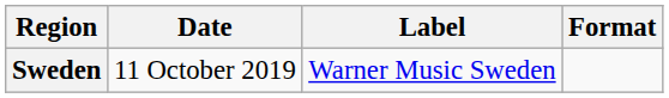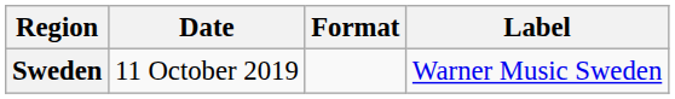columns swapped: Format <-> Label
